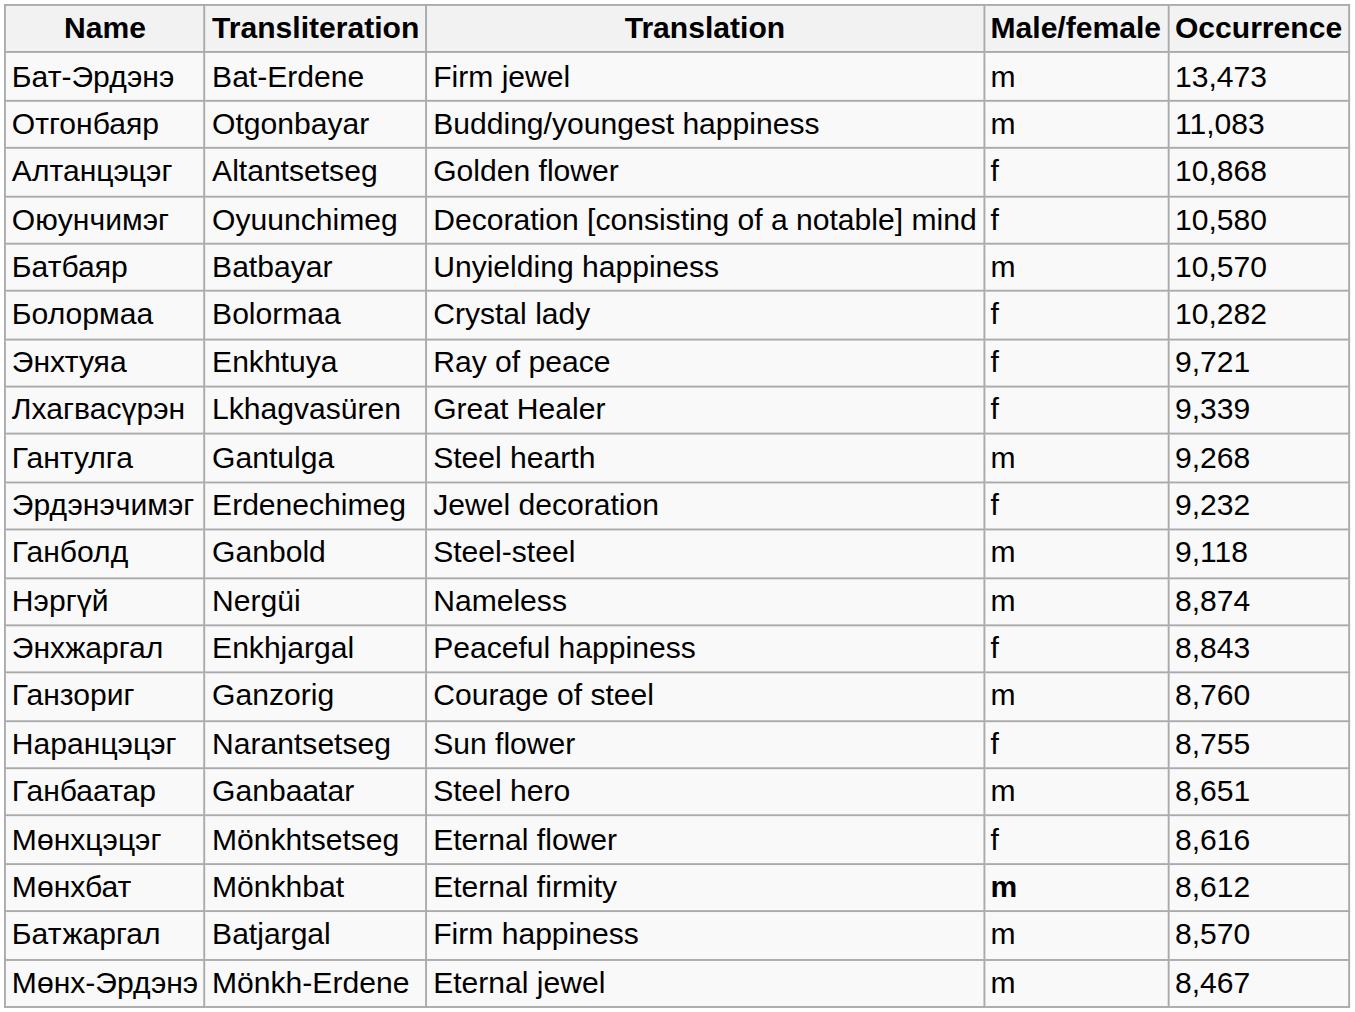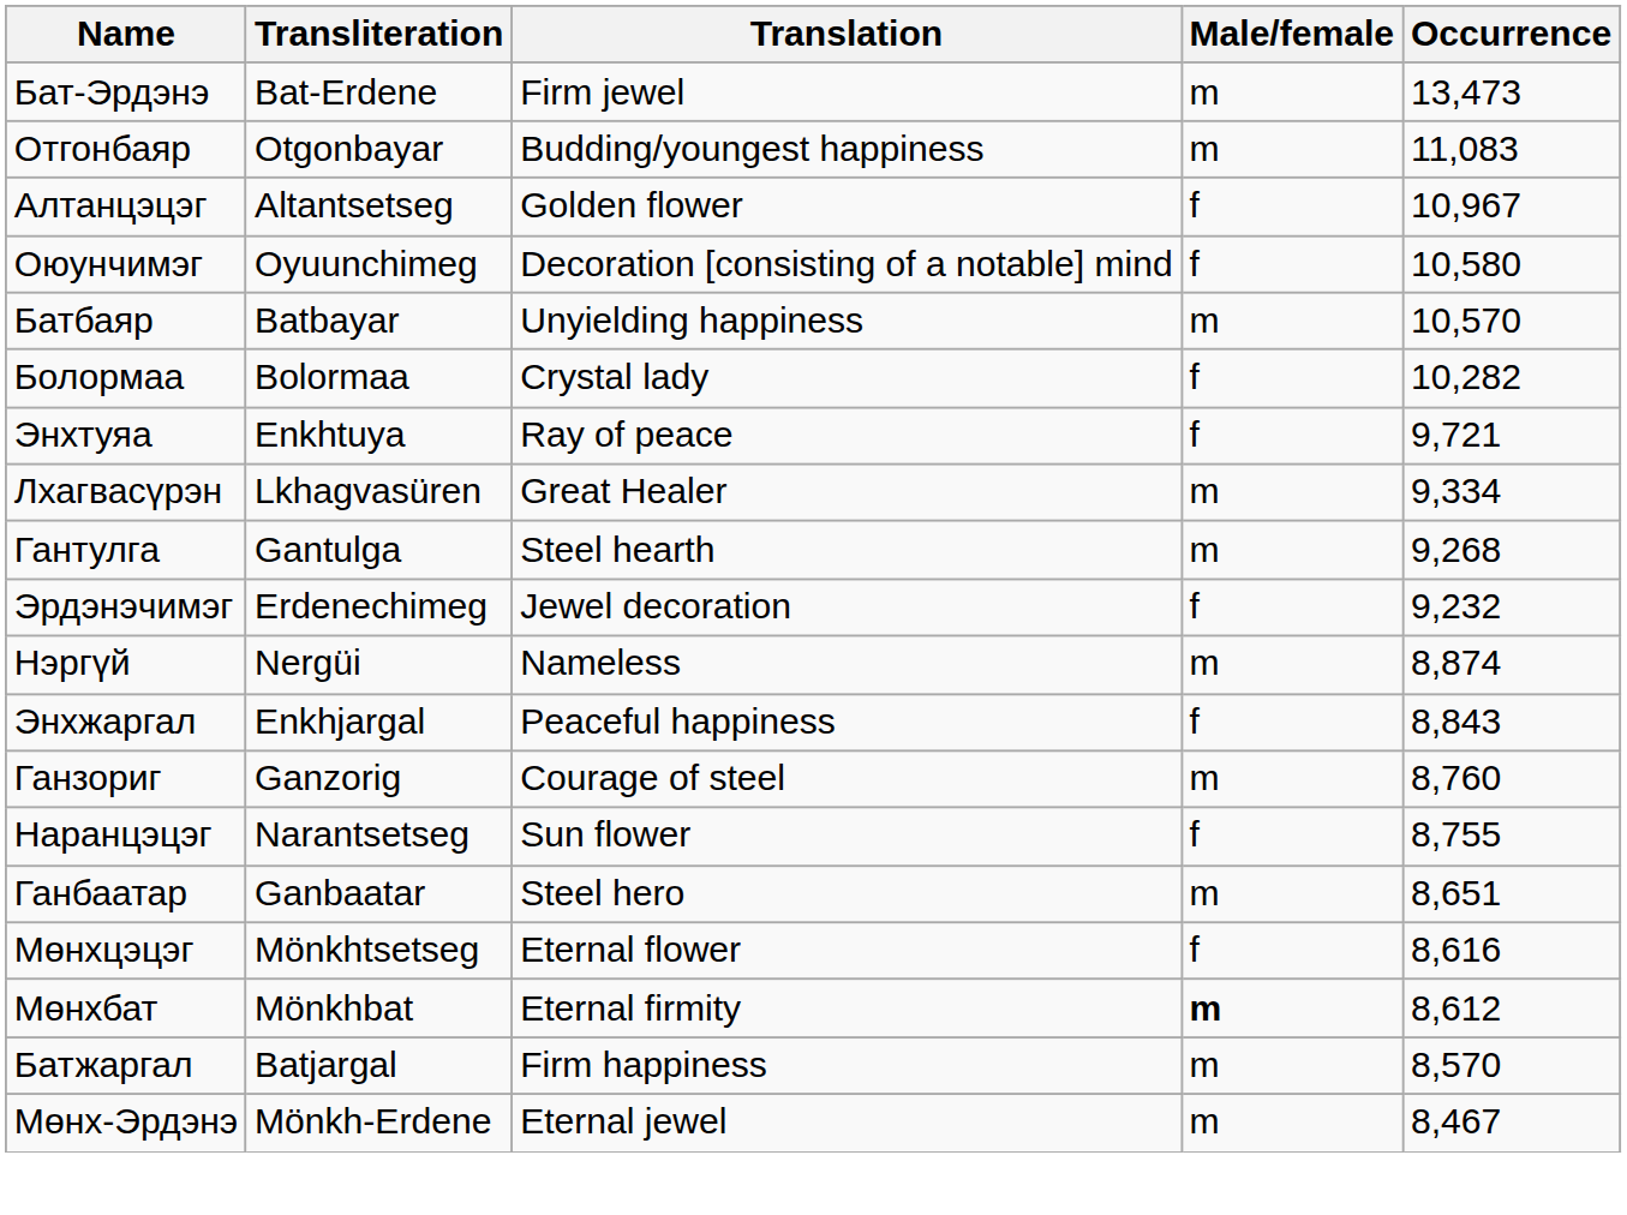Алтанцэцэг | Occurrence: 10,868 -> 10,967
Лхагвасүрэн | Male/female: f -> m
Лхагвасүрэн | Occurrence: 9,339 -> 9,334
- row: Ганболд | Ganbold | Steel-steel | m | 9,118
